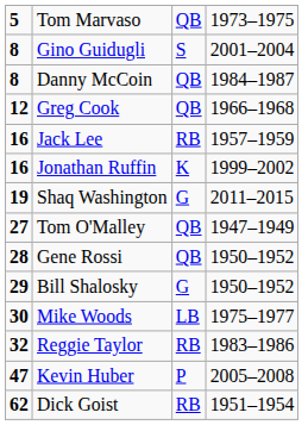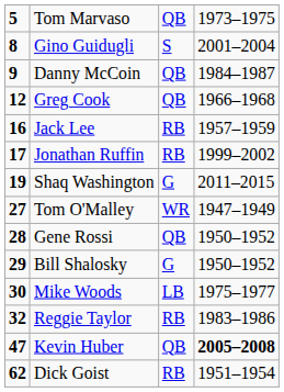Danny McCoin | column 1: 8 -> 9
Jonathan Ruffin | column 1: 16 -> 17
Jonathan Ruffin | column 3: K -> RB
Tom O'Malley | column 3: QB -> WR
Kevin Huber | column 3: P -> QB
Kevin Huber | column 4: normal -> bold
